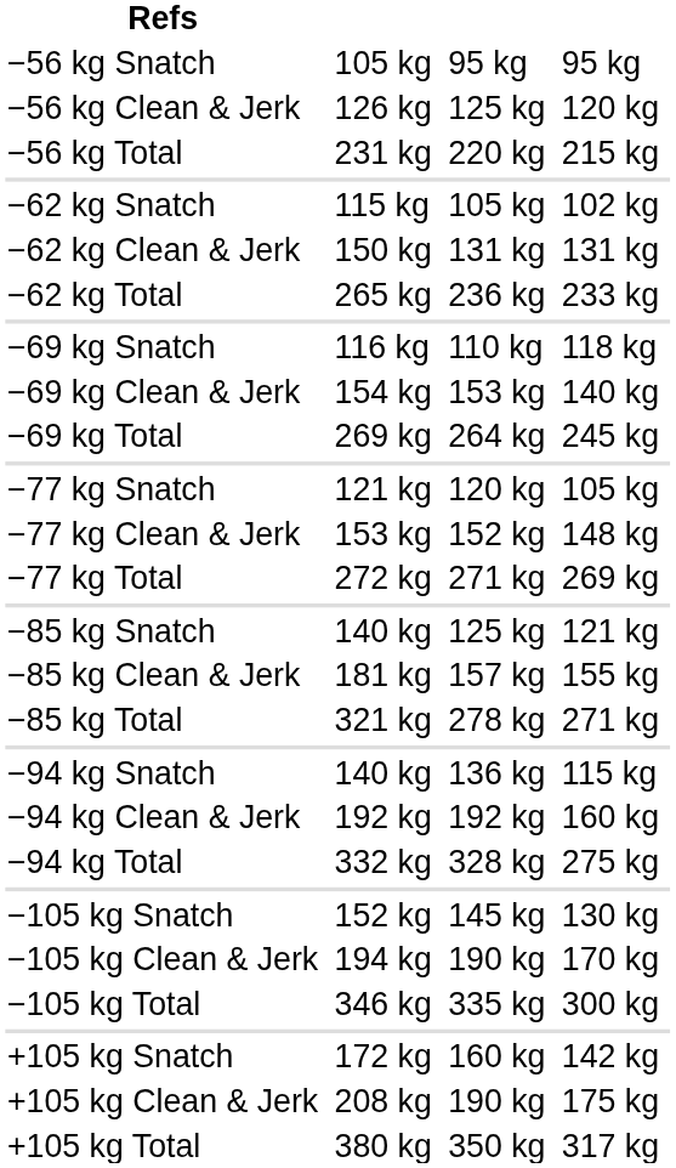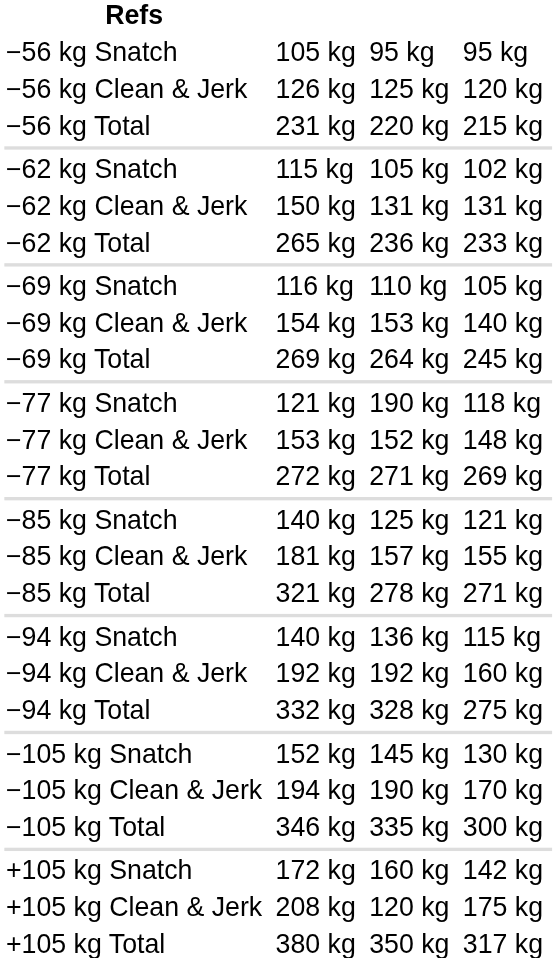−69 kg Snatch | column 7: 118 kg -> 105 kg
−77 kg Snatch | column 5: 120 kg -> 190 kg
−77 kg Snatch | column 7: 105 kg -> 118 kg
+105 kg Clean & Jerk | column 5: 190 kg -> 120 kg
